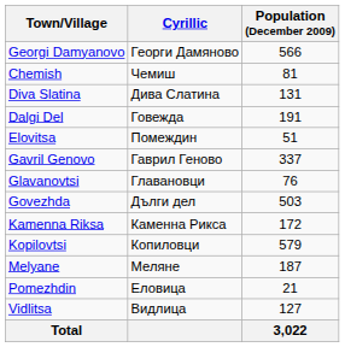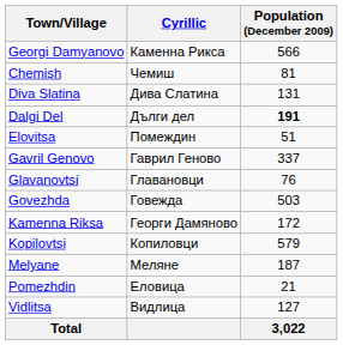Georgi Damyanovo | Cyrillic: Георги Дамяново -> Каменна Рикса
Dalgi Del | Cyrillic: Говежда -> Дълги дел
Dalgi Del | Population (December 2009): normal -> bold
Govezhda | Cyrillic: Дълги дел -> Говежда
Kamenna Riksa | Cyrillic: Каменна Рикса -> Георги Дамяново
